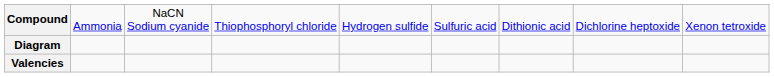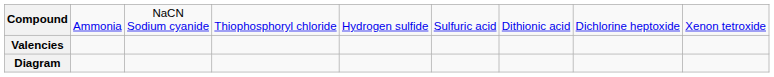rows swapped: Diagram <-> Valencies
